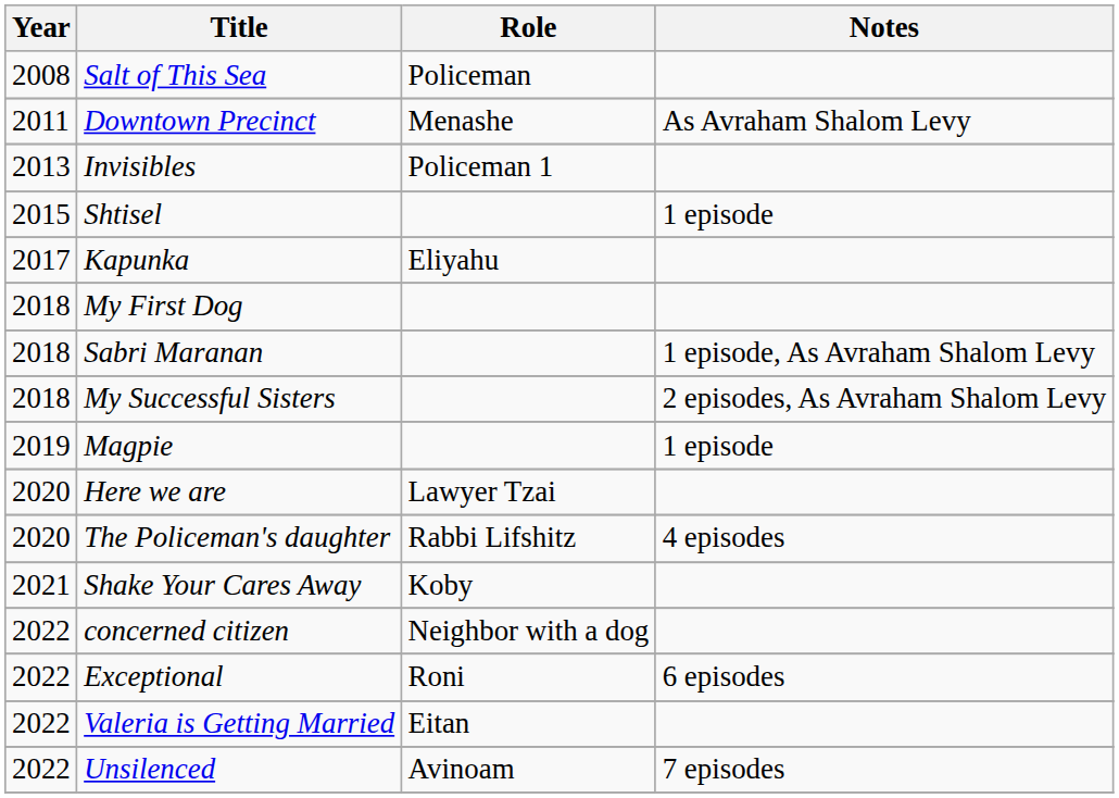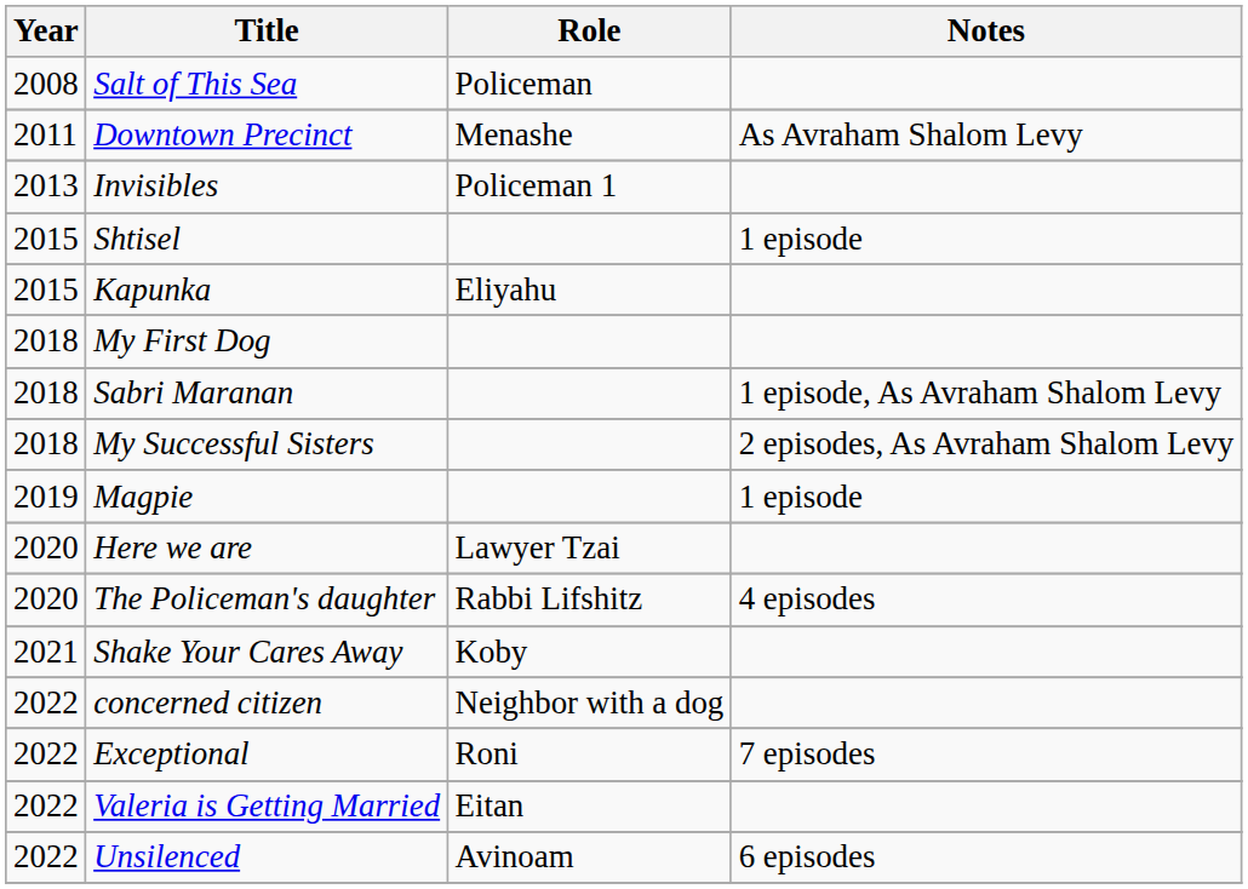Kapunka | Year: 2017 -> 2015
Exceptional | Notes: 6 episodes -> 7 episodes
Unsilenced | Notes: 7 episodes -> 6 episodes
